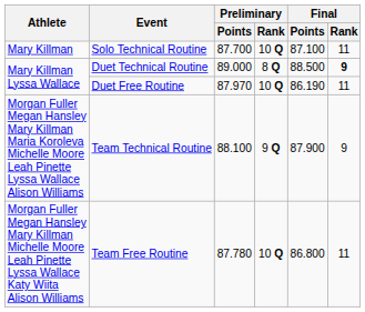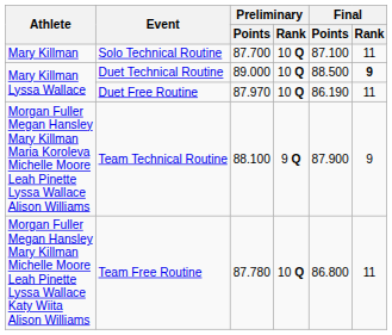Duet Technical Routine | Preliminary / Rank: 8 Q -> 10 Q
